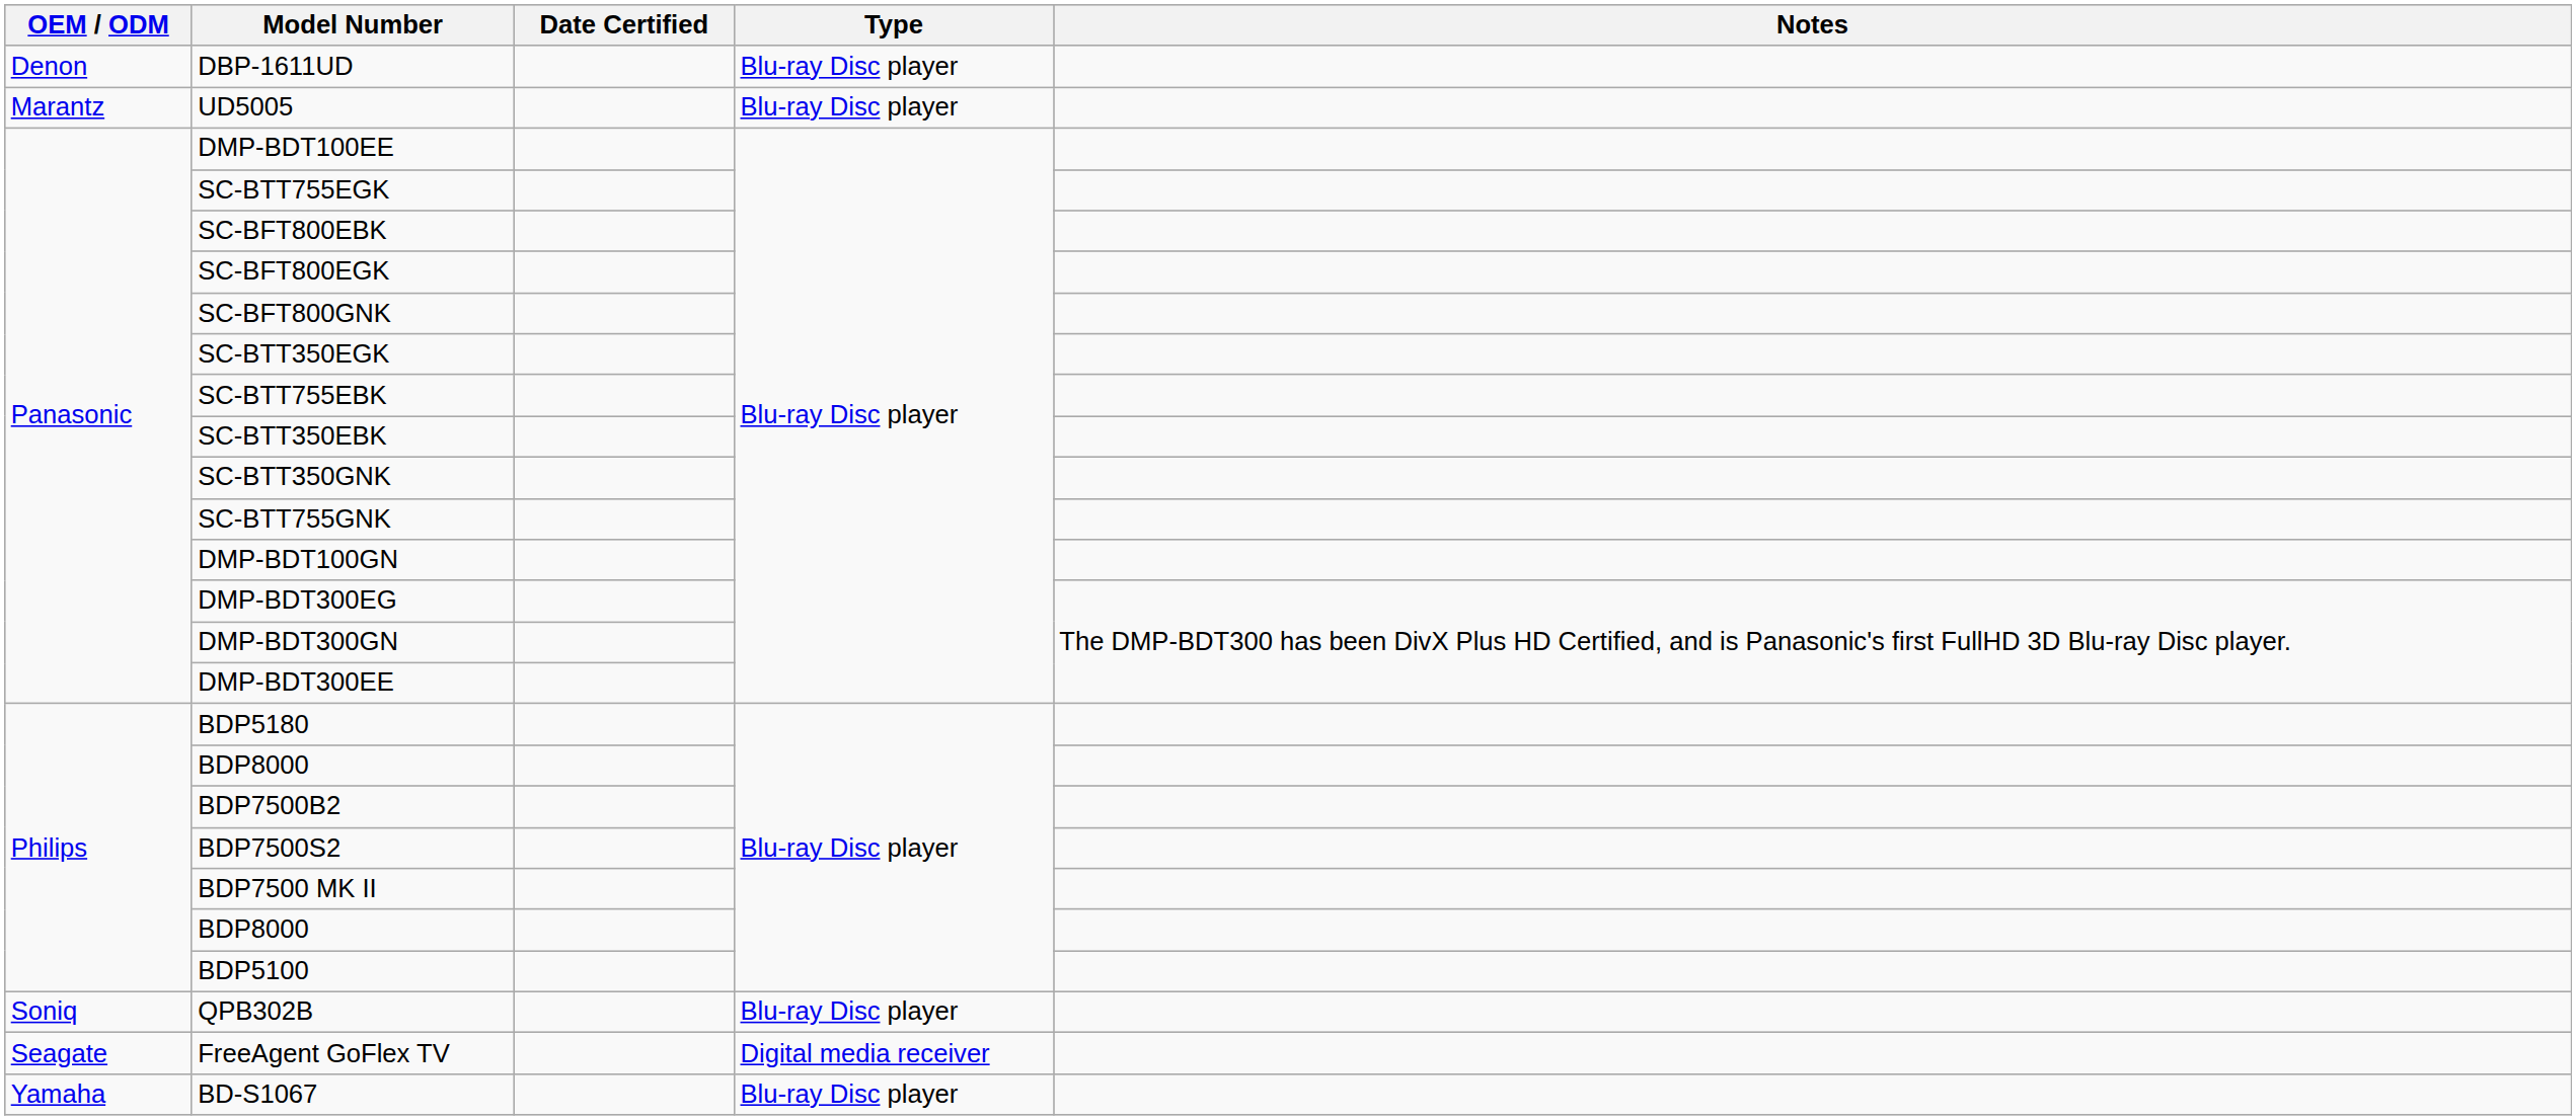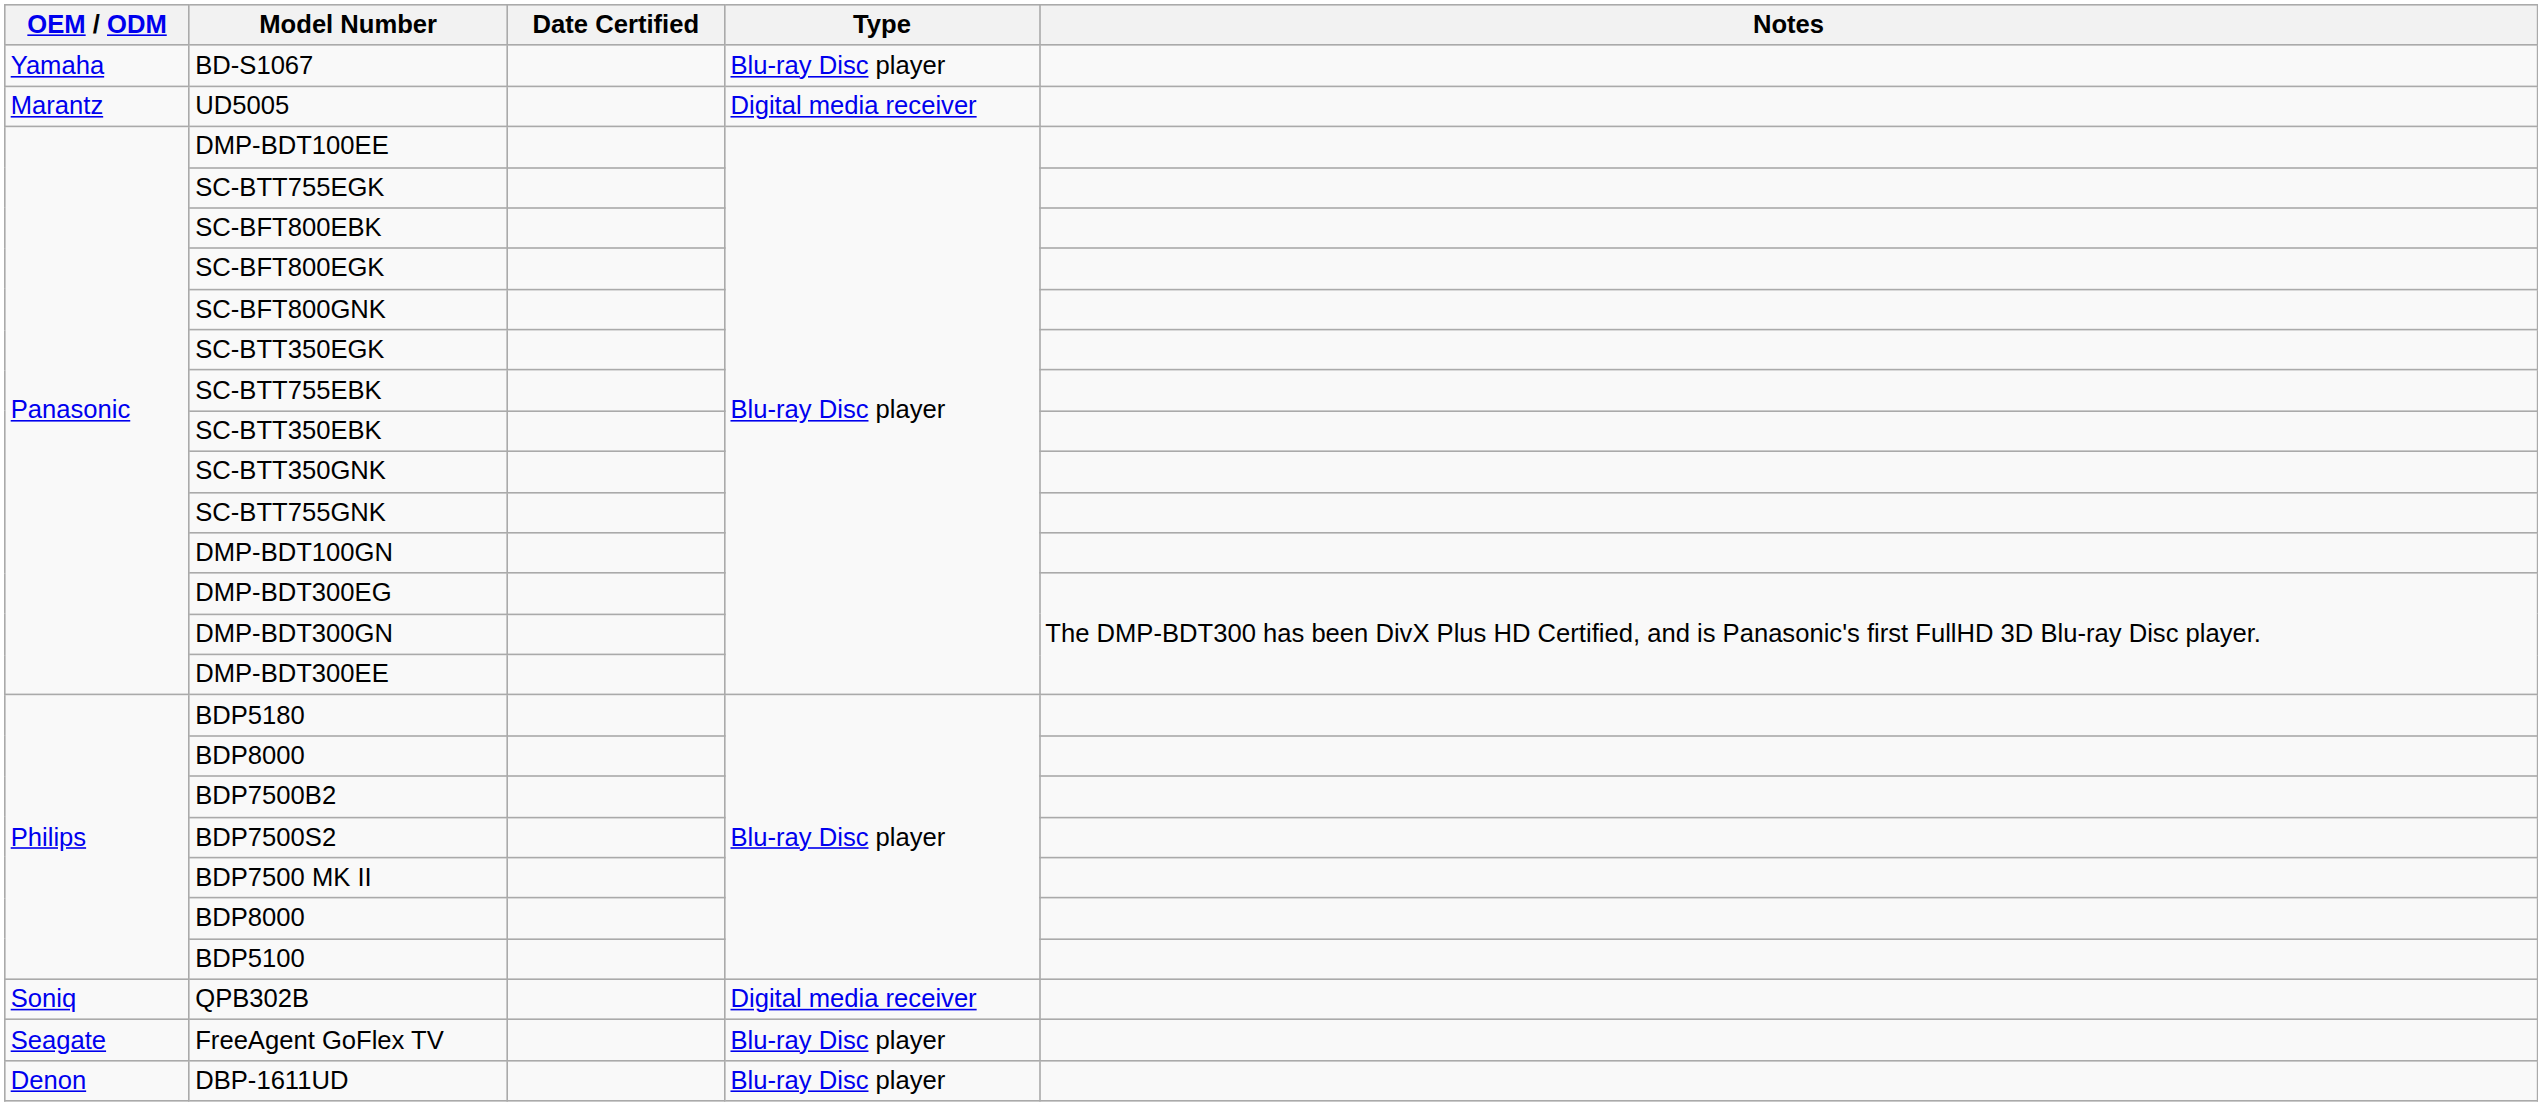rows swapped: DBP-1611UD <-> BD-S1067
UD5005 | Type: Blu-ray Disc player -> Digital media receiver
QPB302B | Type: Blu-ray Disc player -> Digital media receiver
FreeAgent GoFlex TV | Type: Digital media receiver -> Blu-ray Disc player
